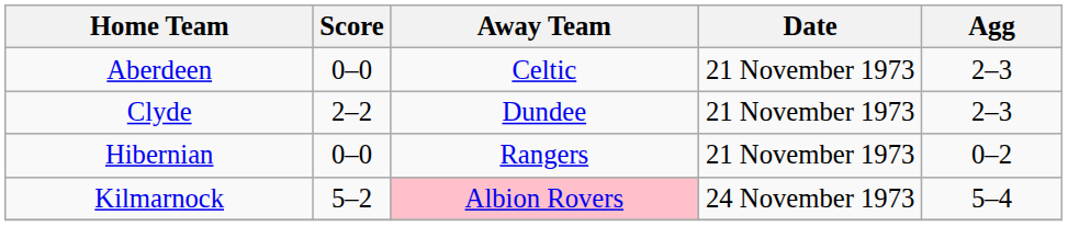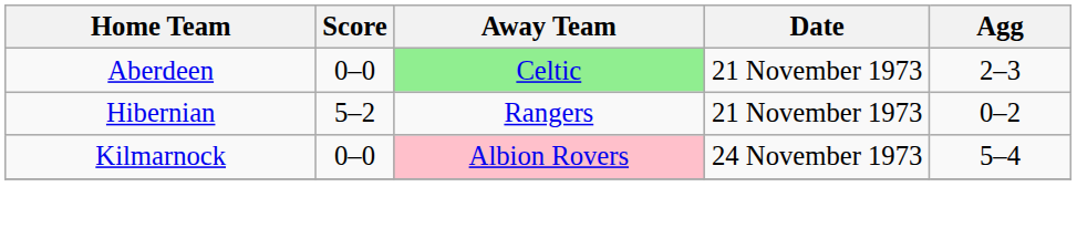Aberdeen | Away Team: no background -> lightgreen background
- row: Clyde | 2–2 | Dundee | 21 November 1973 | 2–3
Hibernian | Score: 0–0 -> 5–2
Kilmarnock | Score: 5–2 -> 0–0
